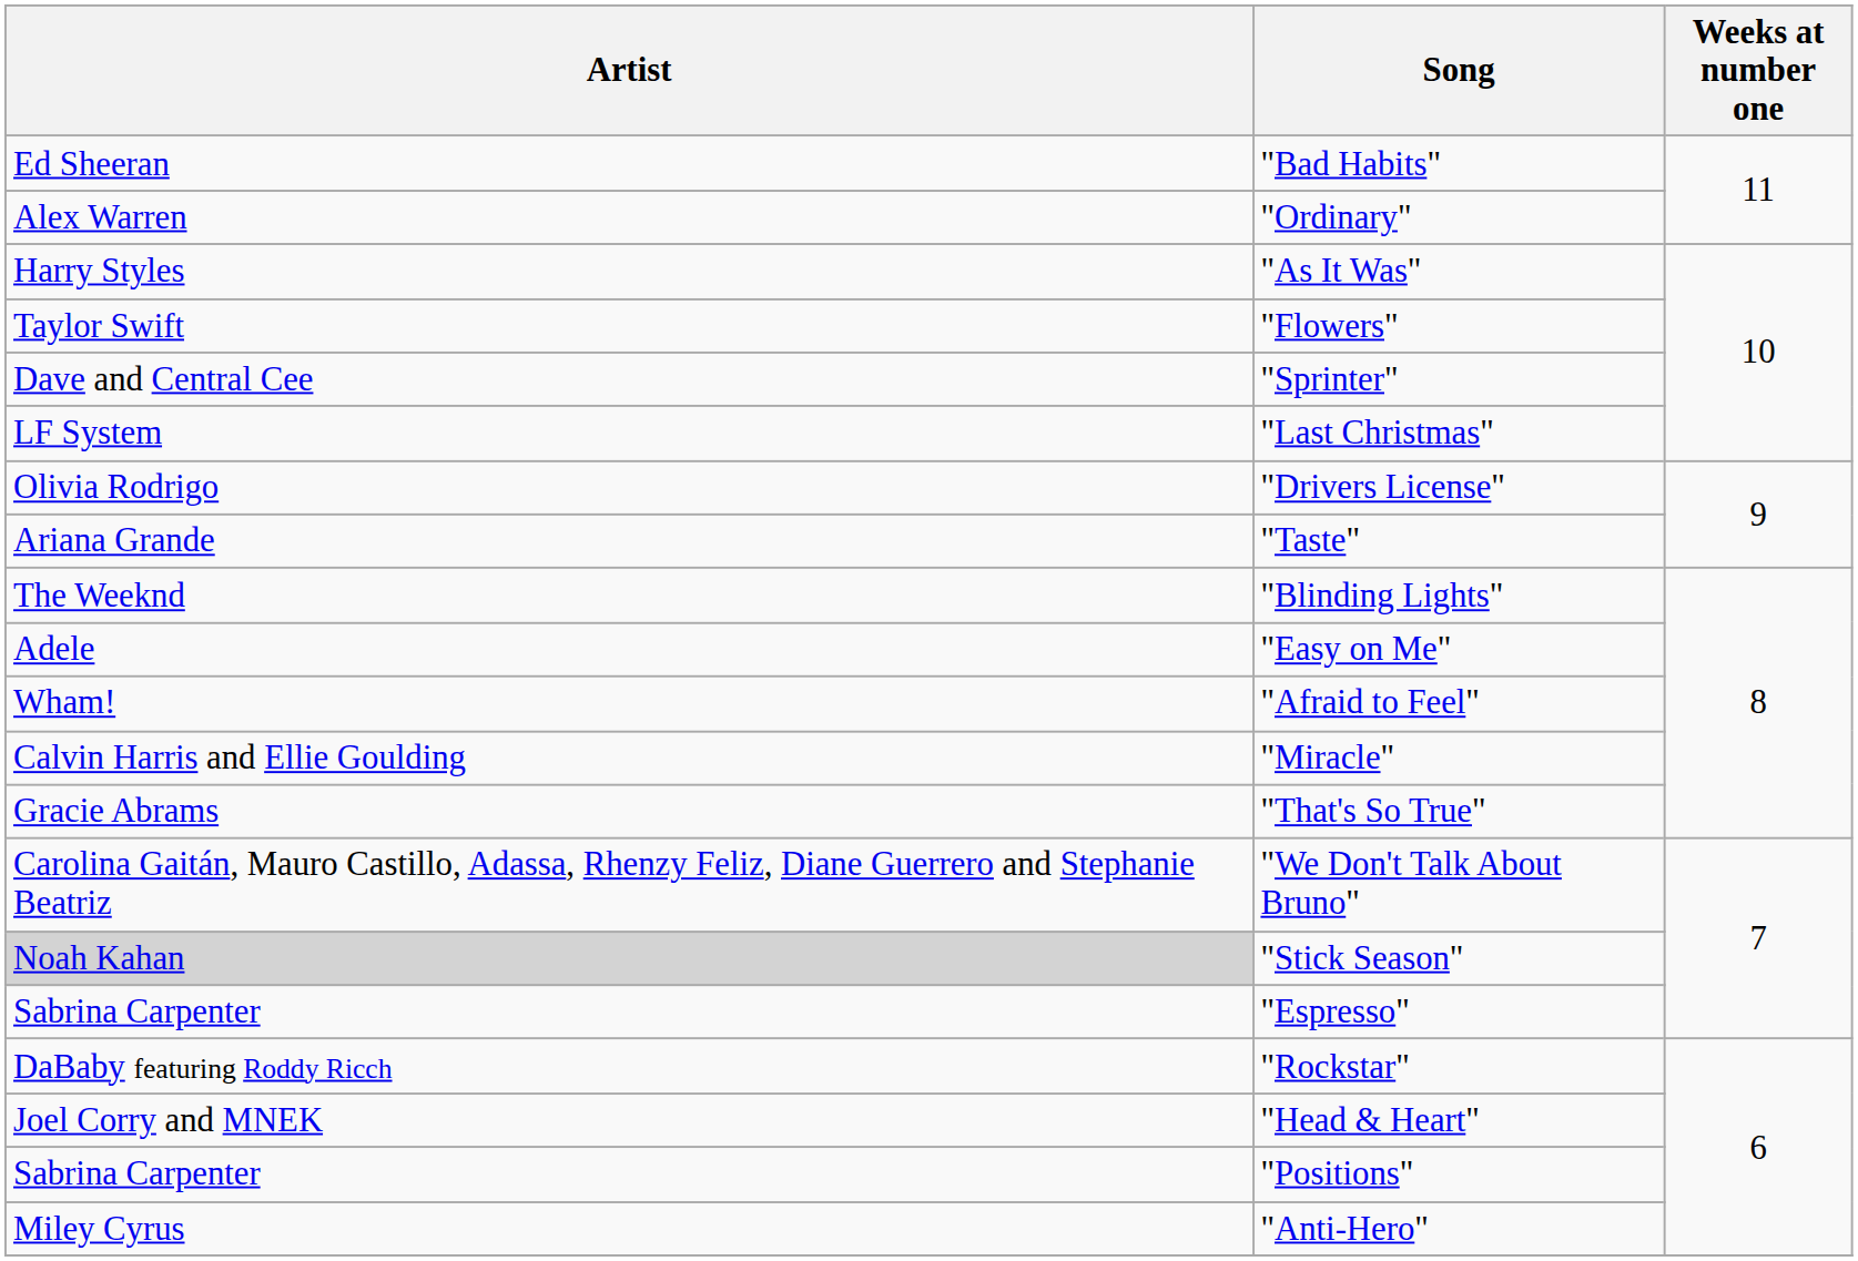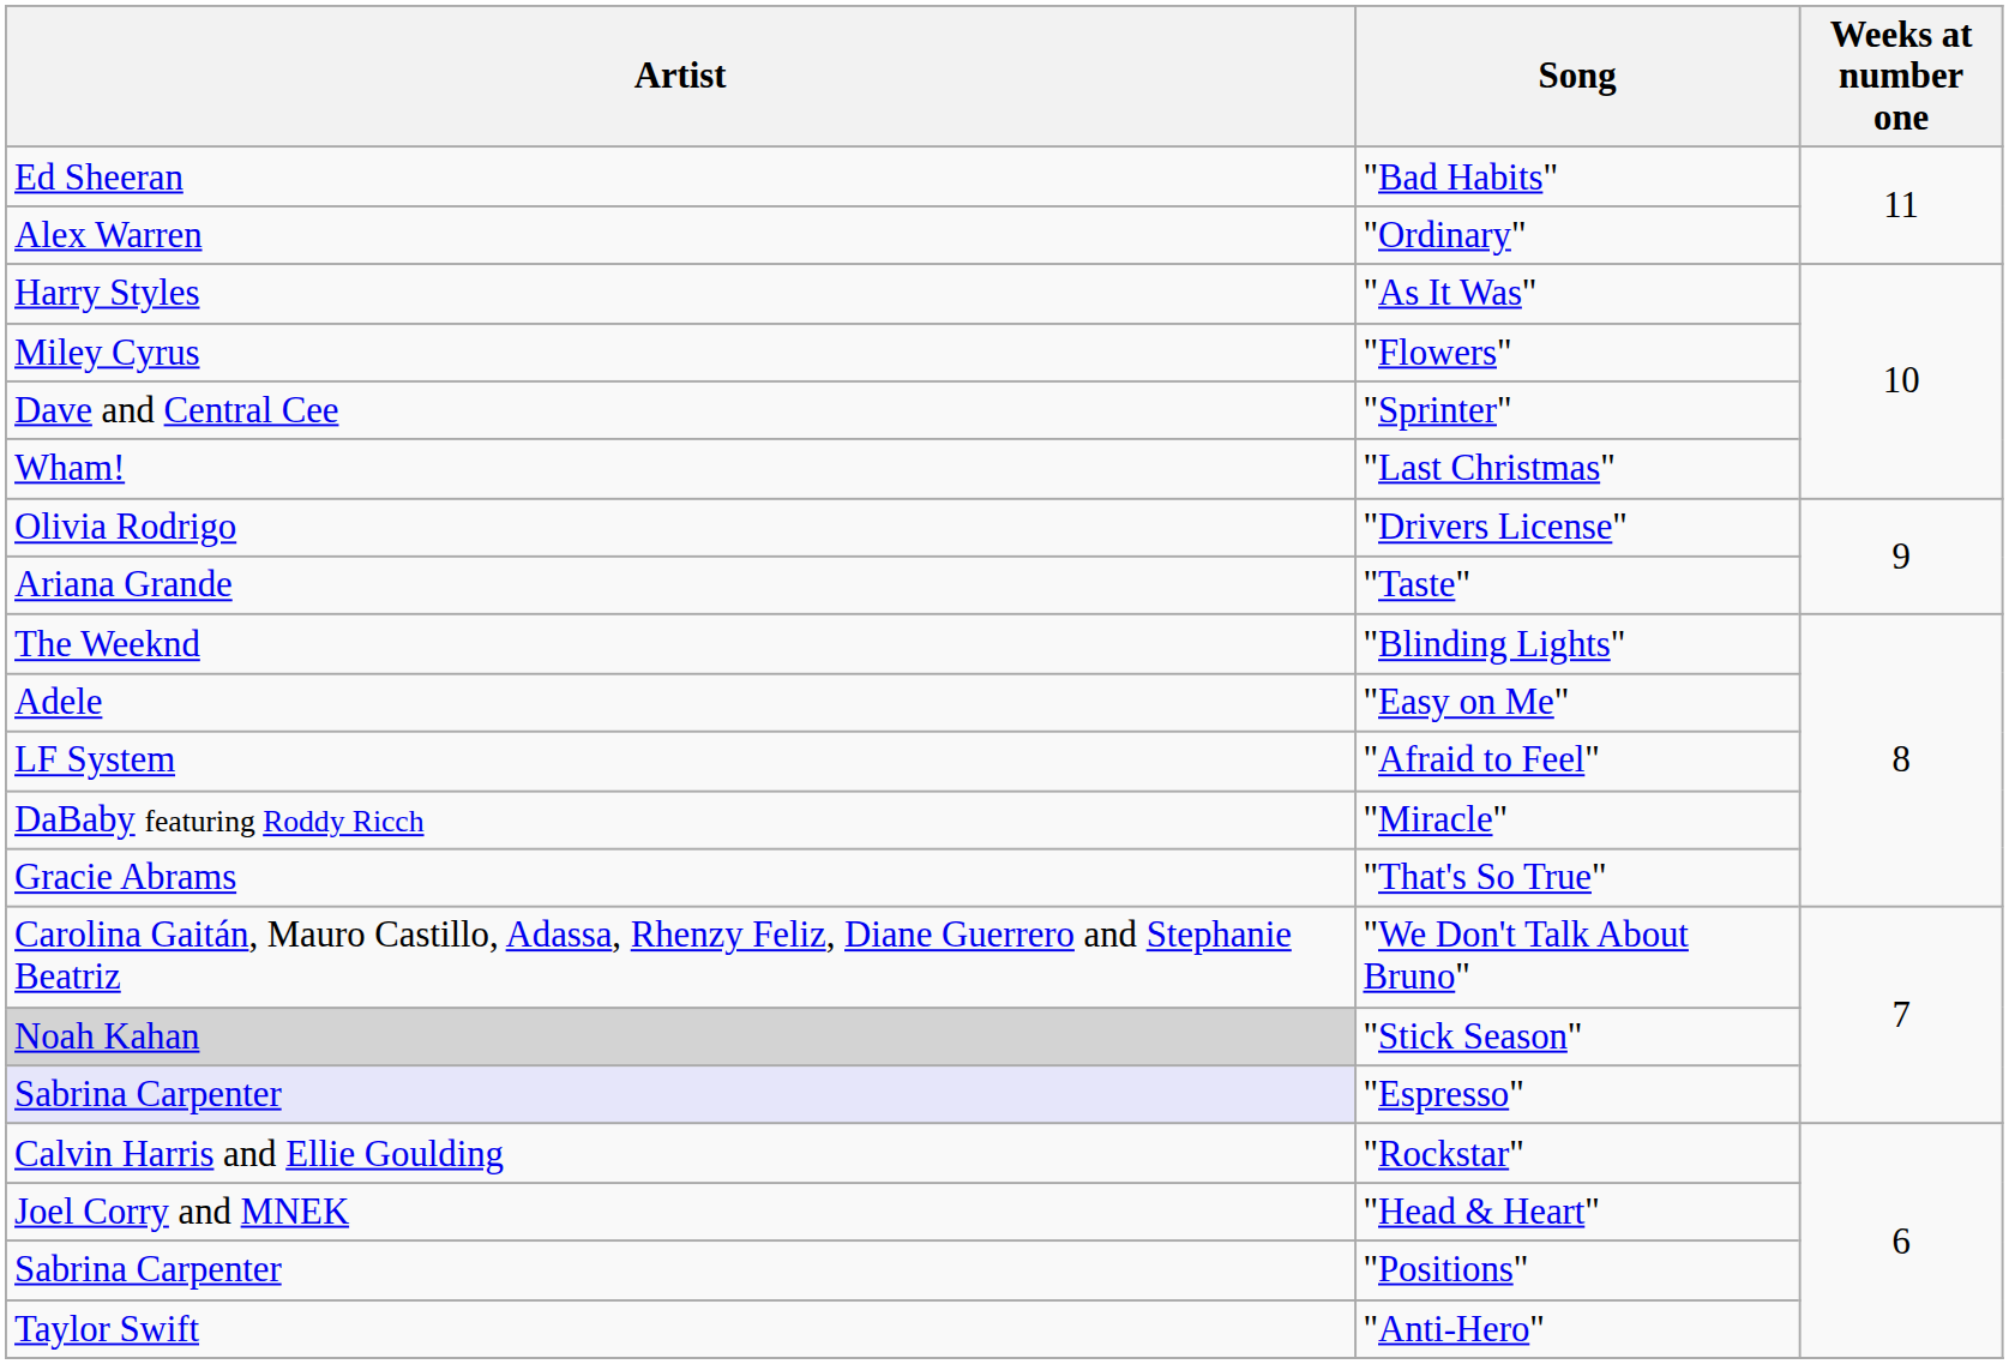"Flowers" | Artist: Taylor Swift -> Miley Cyrus
"Last Christmas" | Artist: LF System -> Wham!
"Afraid to Feel" | Artist: Wham! -> LF System
"Miracle" | Artist: Calvin Harris and Ellie Goulding -> DaBaby featuring Roddy Ricch
"Espresso" | Artist: no background -> lavender background
"Rockstar" | Artist: DaBaby featuring Roddy Ricch -> Calvin Harris and Ellie Goulding
"Anti-Hero" | Artist: Miley Cyrus -> Taylor Swift
